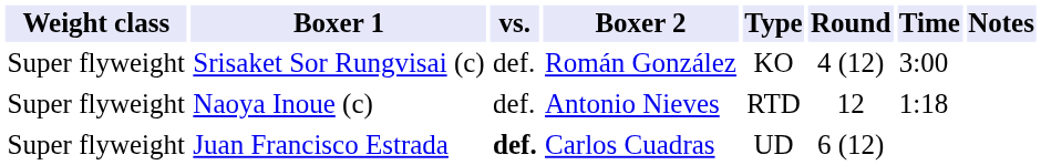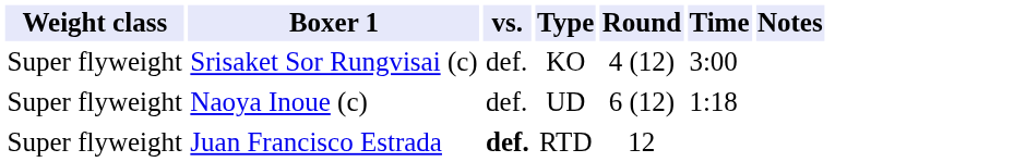- column: Boxer 2 | Román González | Antonio Nieves | Carlos Cuadras
Naoya Inoue (c) | Type: RTD -> UD
Naoya Inoue (c) | Round: 12 -> 6 (12)
Juan Francisco Estrada | Type: UD -> RTD
Juan Francisco Estrada | Round: 6 (12) -> 12
